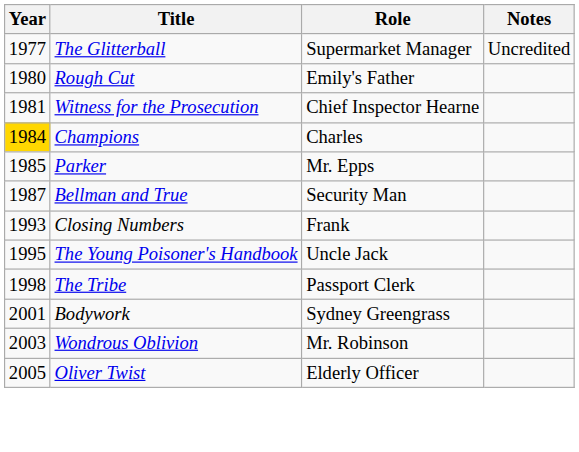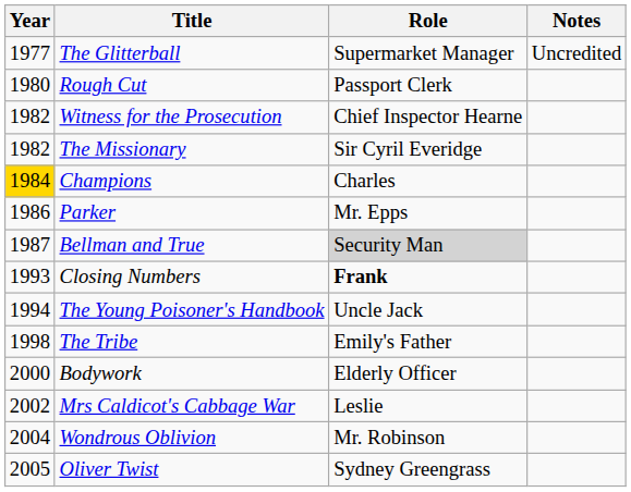Rough Cut | Role: Emily's Father -> Passport Clerk
Witness for the Prosecution | Year: 1981 -> 1982
+ row: 1982 | The Missionary | Sir Cyril Everidge
Parker | Year: 1985 -> 1986
Bellman and True | Role: no background -> lightgrey background
Closing Numbers | Role: normal -> bold
The Young Poisoner's Handbook | Year: 1995 -> 1994
The Tribe | Role: Passport Clerk -> Emily's Father
Bodywork | Year: 2001 -> 2000
Bodywork | Role: Sydney Greengrass -> Elderly Officer
+ row: 2002 | Mrs Caldicot's Cabbage War | Leslie
Wondrous Oblivion | Year: 2003 -> 2004
Oliver Twist | Role: Elderly Officer -> Sydney Greengrass
